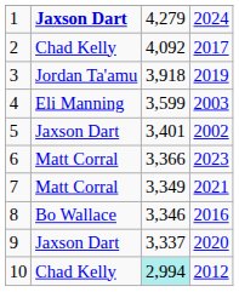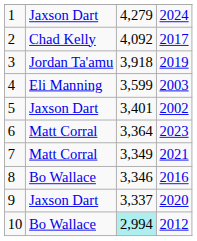1 | column 2: bold -> normal
6 | column 3: 3,366 -> 3,364
10 | column 2: Chad Kelly -> Bo Wallace
